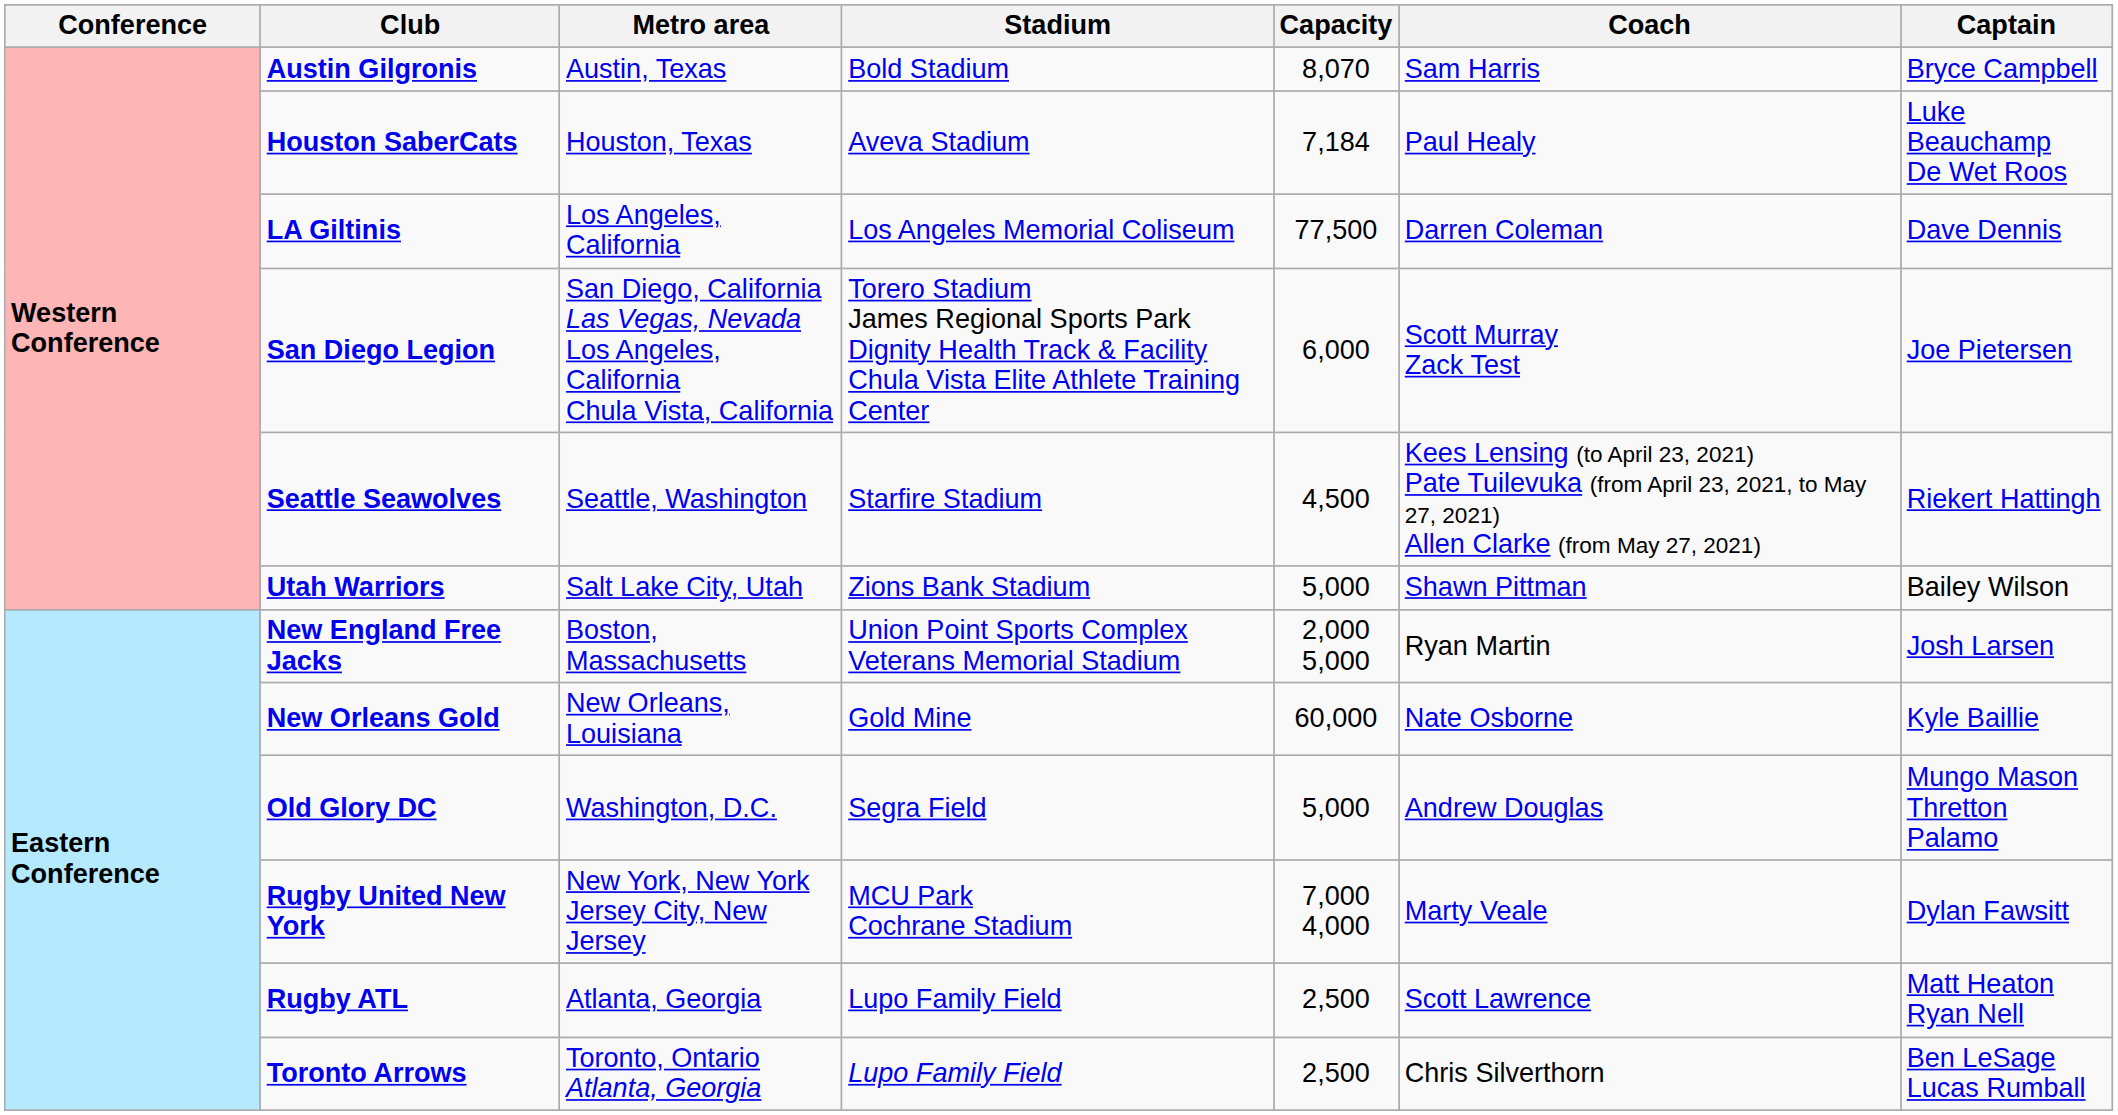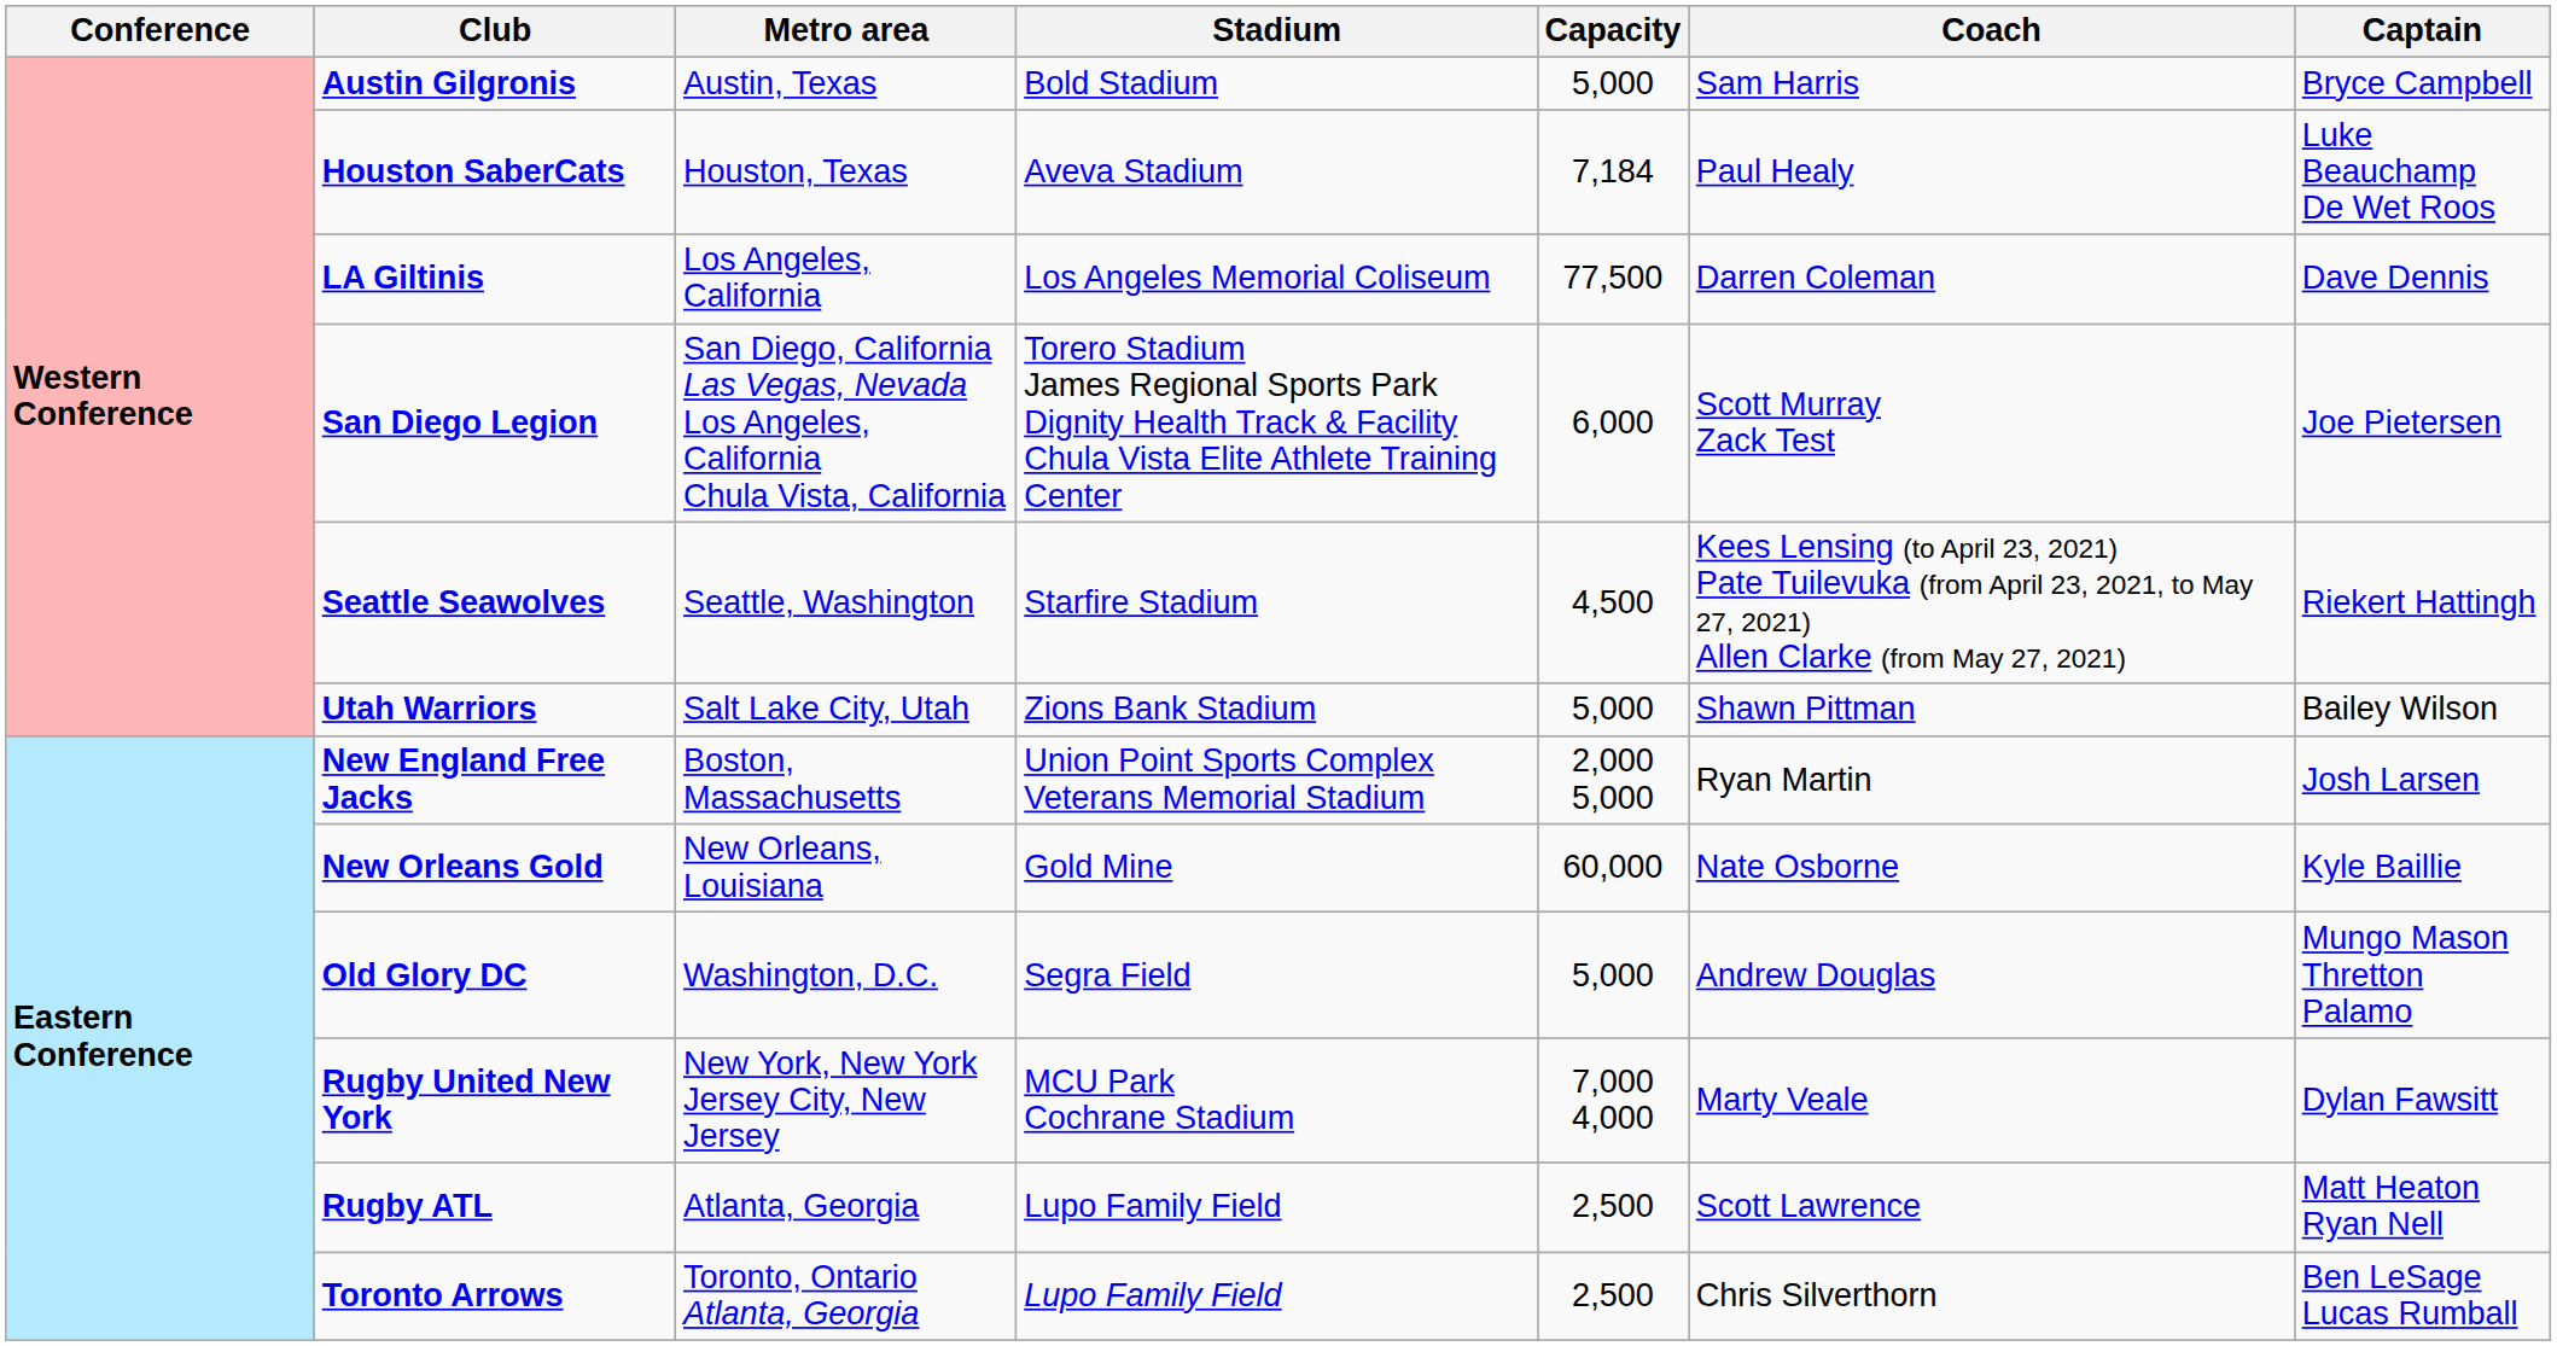Austin Gilgronis | Capacity: 8,070 -> 5,000
